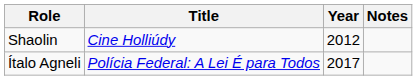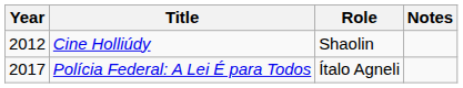columns swapped: Year <-> Role
